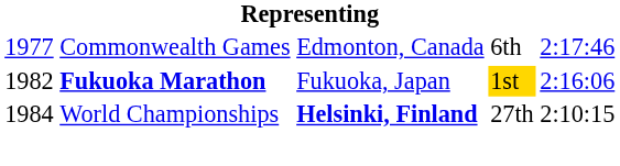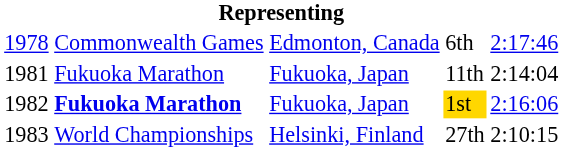6th | column 1: 1977 -> 1978
+ row: 1981 | Fukuoka Marathon | Fukuoka, Japan | 11th | 2:14:04
27th | column 1: 1984 -> 1983
27th | column 3: bold -> normal
